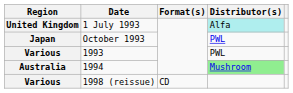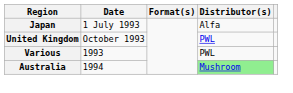1 July 1993 | Region: United Kingdom -> Japan
1 July 1993 | Distributor(s): paleturquoise background -> no background
October 1993 | Region: Japan -> United Kingdom
- row: Various | 1998 (reissue) | CD
